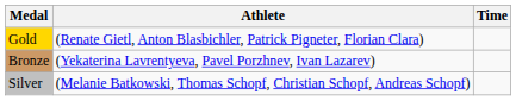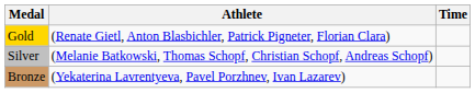rows swapped: Silver <-> Bronze
